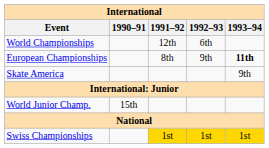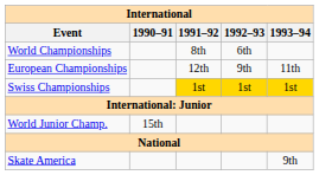World Championships | 1991–92: 12th -> 8th
European Championships | 1991–92: 8th -> 12th
European Championships | 1993–94: bold -> normal
rows swapped: Skate America <-> Swiss Championships
